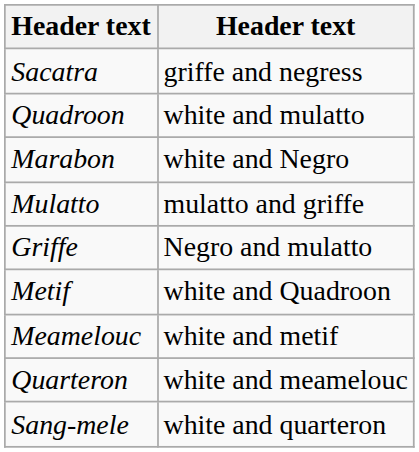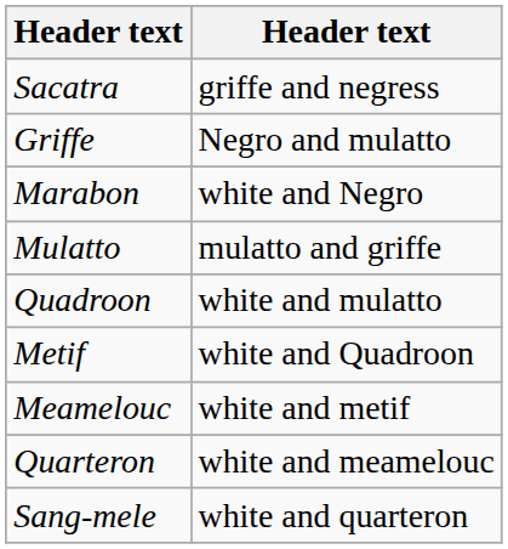rows swapped: Griffe <-> Quadroon
